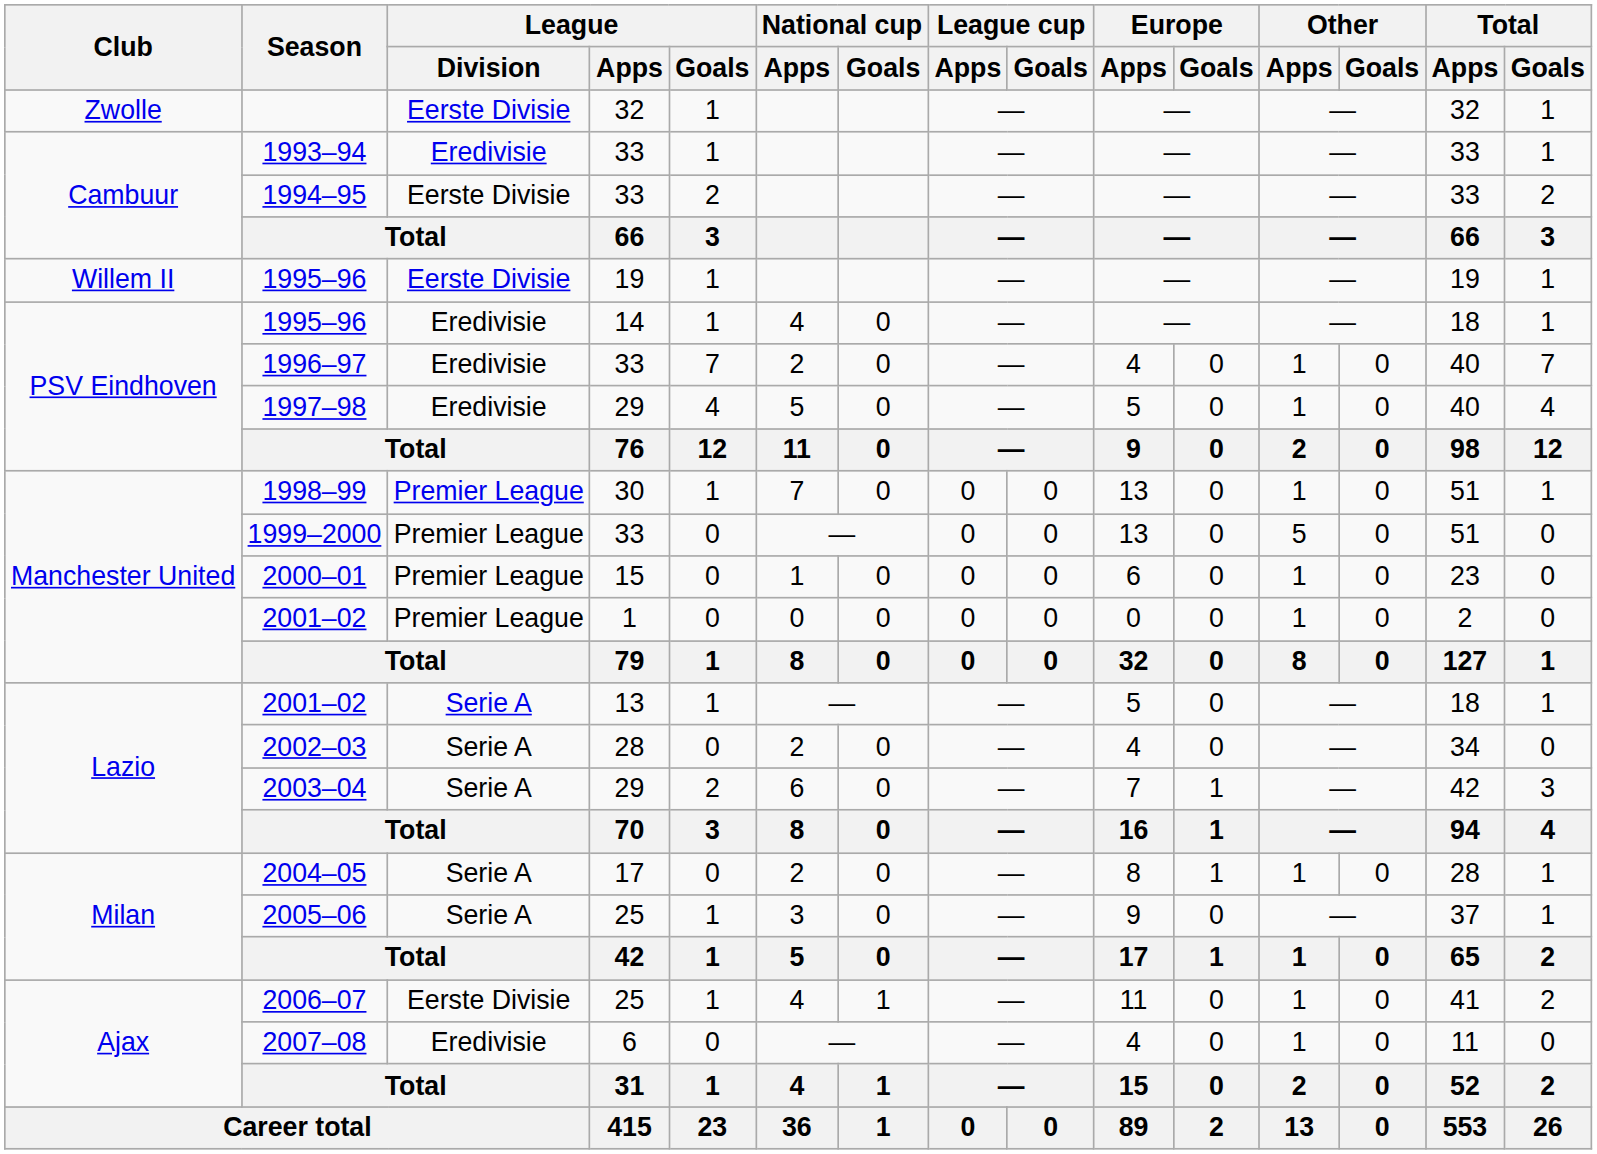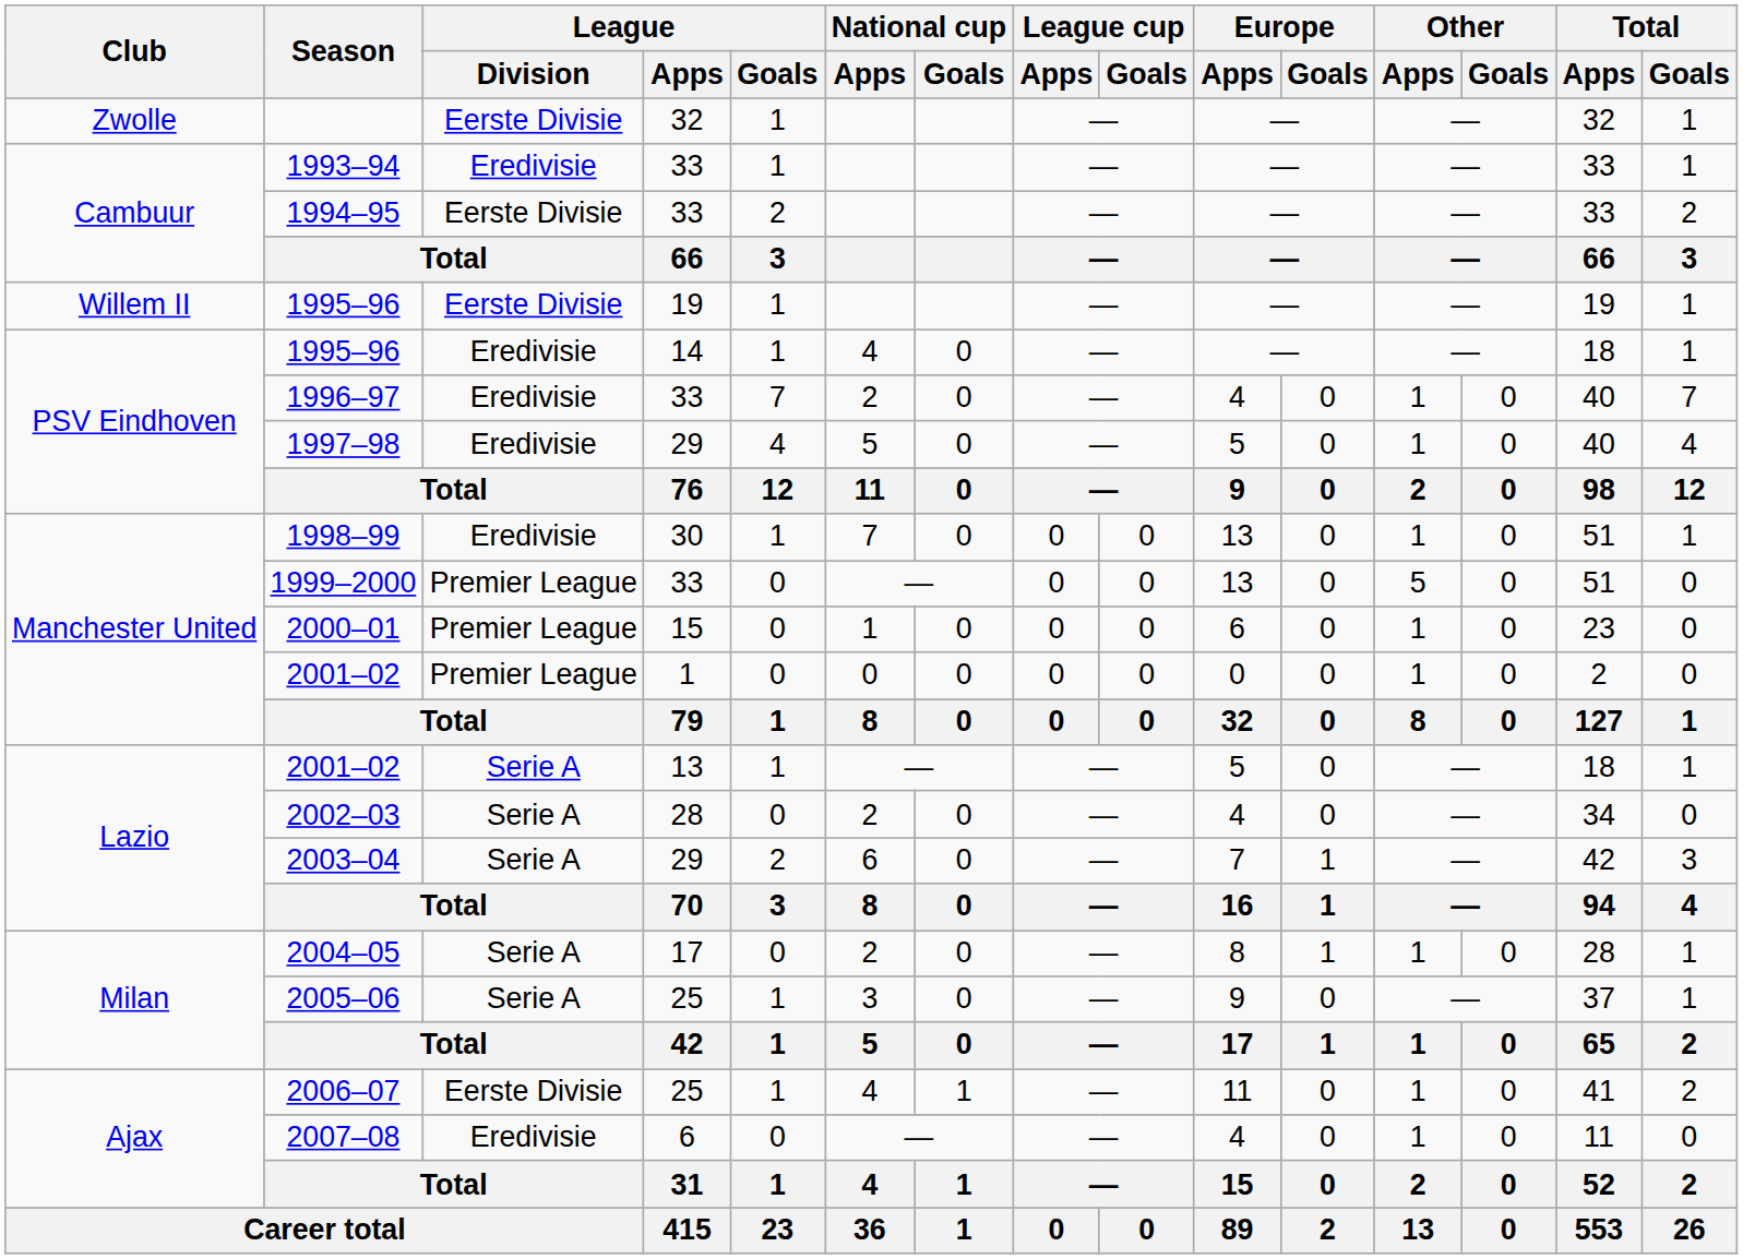1998–99 | League / Division: Premier League -> Eredivisie
